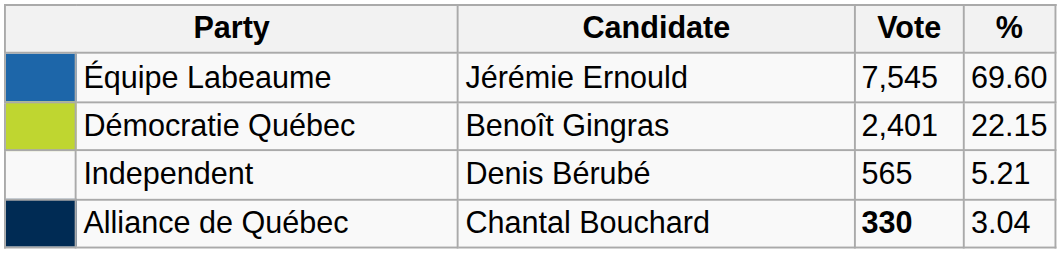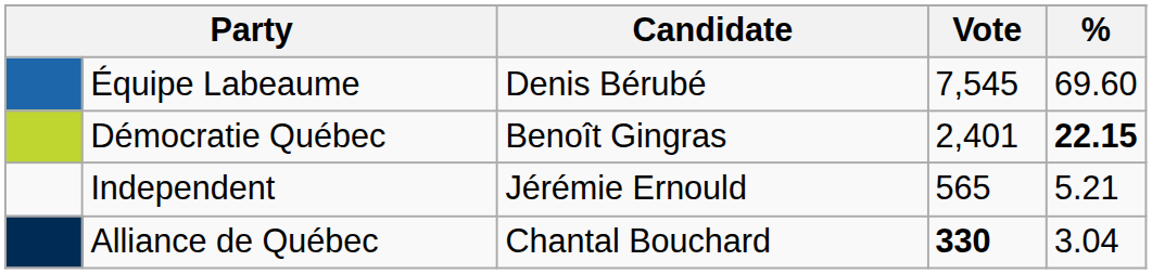Équipe Labeaume | Candidate: Jérémie Ernould -> Denis Bérubé
Démocratie Québec | %: normal -> bold
Independent | Candidate: Denis Bérubé -> Jérémie Ernould
